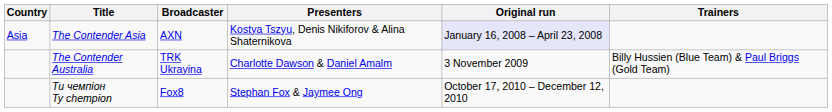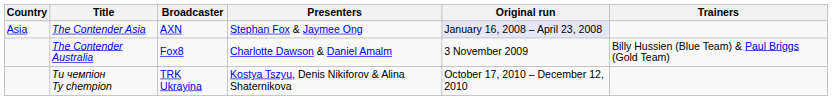The Contender Asia | Presenters: Kostya Tszyu, Denis Nikiforov & Alina Shaternikova -> Stephan Fox & Jaymee Ong
The Contender Australia | Broadcaster: TRK Ukrayina -> Fox8
Ти чемпіон Ty chempion | Broadcaster: Fox8 -> TRK Ukrayina
Ти чемпіон Ty chempion | Presenters: Stephan Fox & Jaymee Ong -> Kostya Tszyu, Denis Nikiforov & Alina Shaternikova
